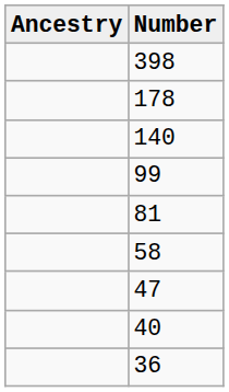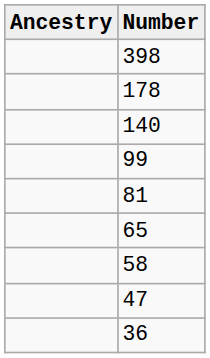+ row: 65
- row: 40
